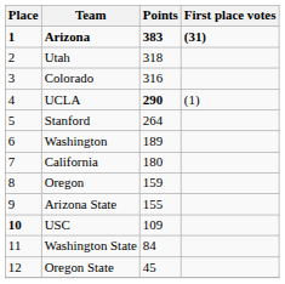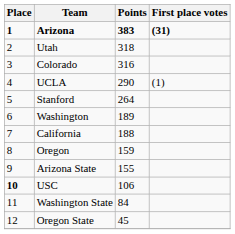UCLA | Points: bold -> normal
California | Points: 180 -> 188
USC | Points: 109 -> 106
